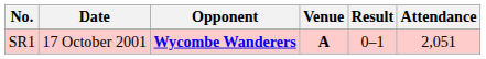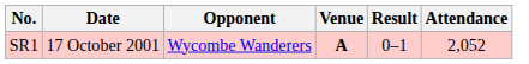SR1 | Opponent: bold -> normal
SR1 | Attendance: 2,051 -> 2,052
